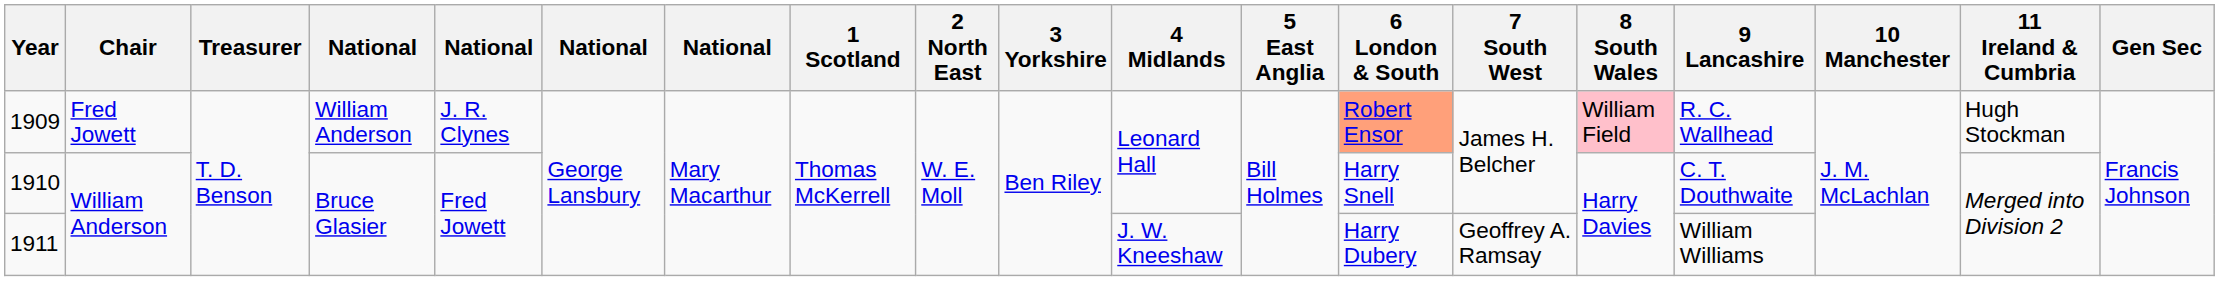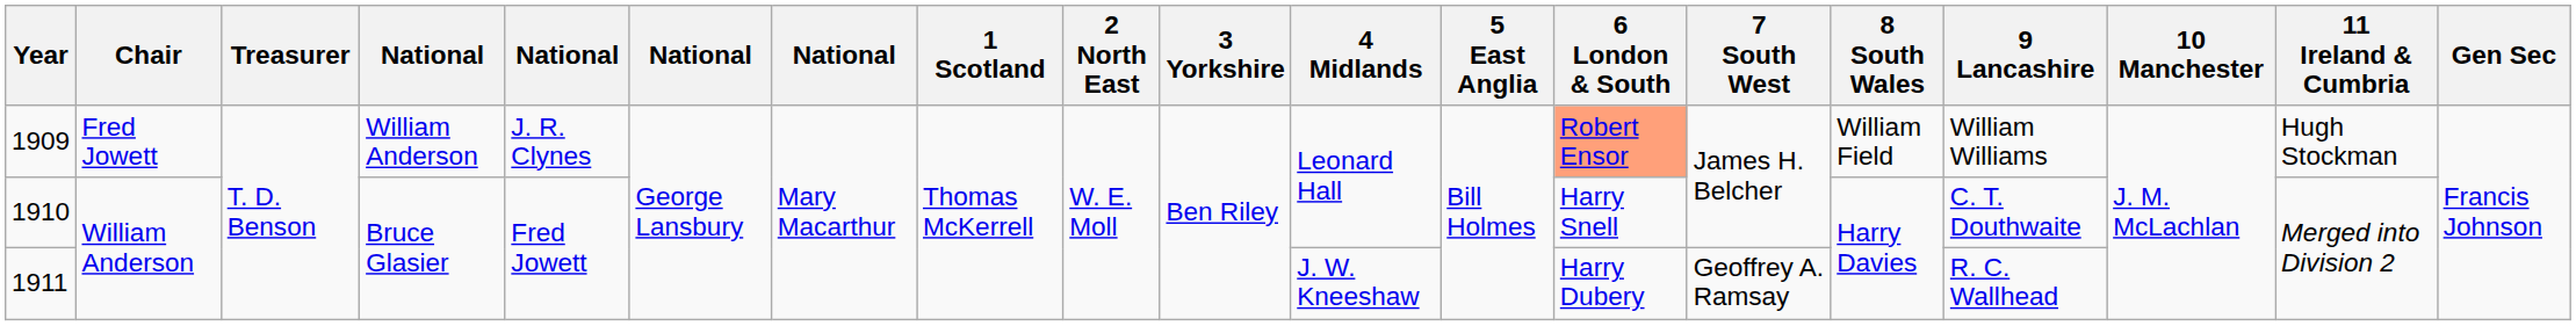1909 | 8 South Wales: pink background -> no background
1909 | 9 Lancashire: R. C. Wallhead -> William Williams
1911 | 9 Lancashire: William Williams -> R. C. Wallhead
